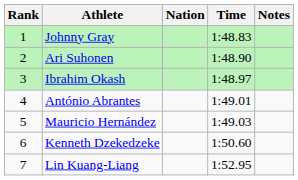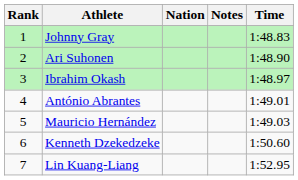columns swapped: Time <-> Notes
